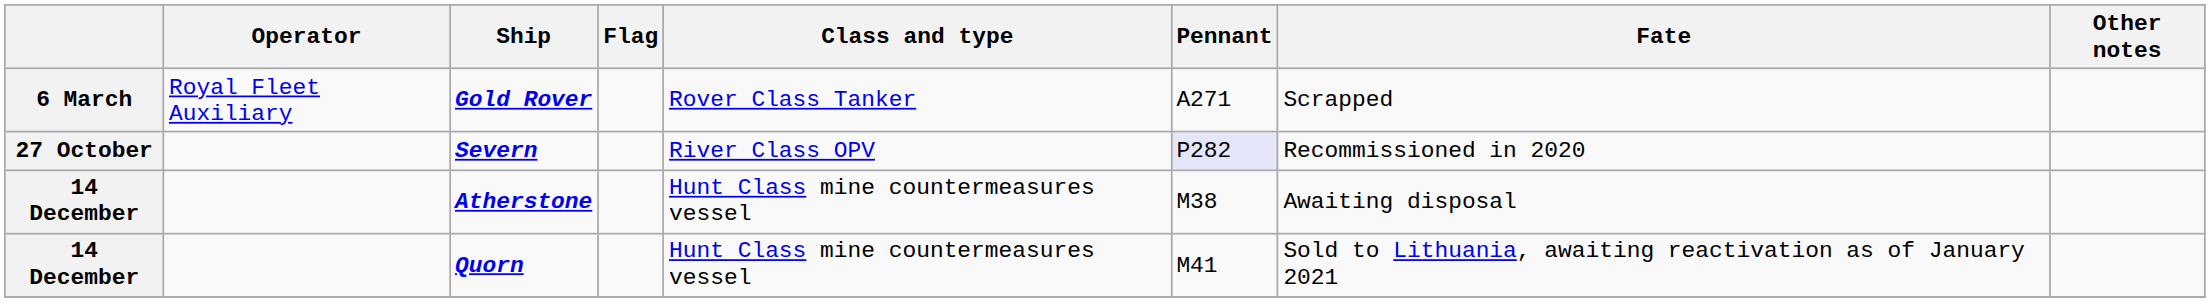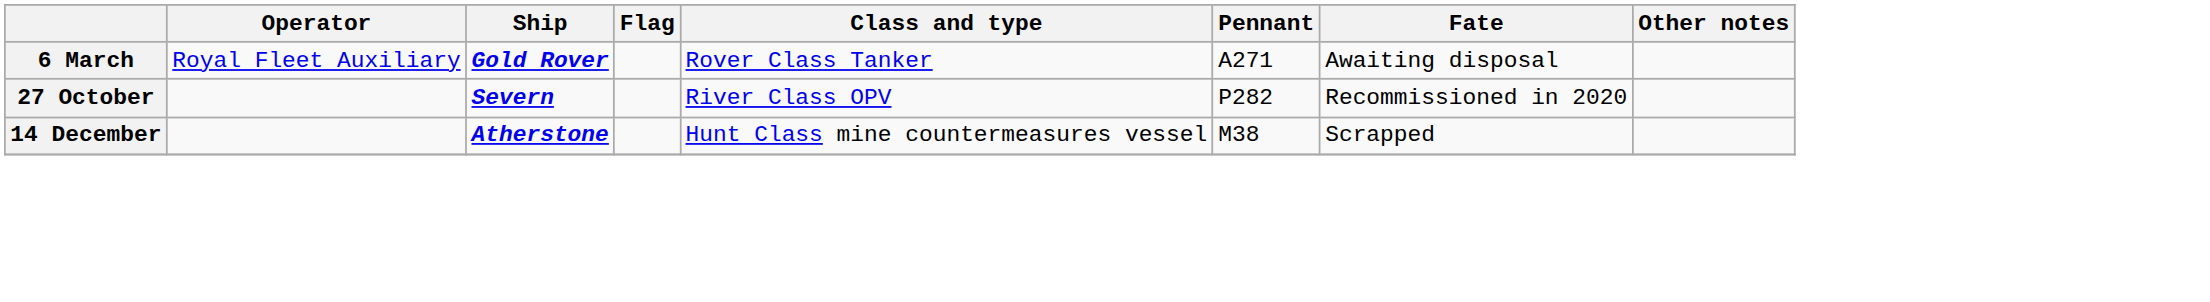Gold Rover | Fate: Scrapped -> Awaiting disposal
Severn | Pennant: lavender background -> no background
Atherstone | Fate: Awaiting disposal -> Scrapped
- row: 14 December | Quorn | Hunt Class mine countermeasures vessel | M41 | Sold to Lithuania, awaiting reactivation as of January 2021
